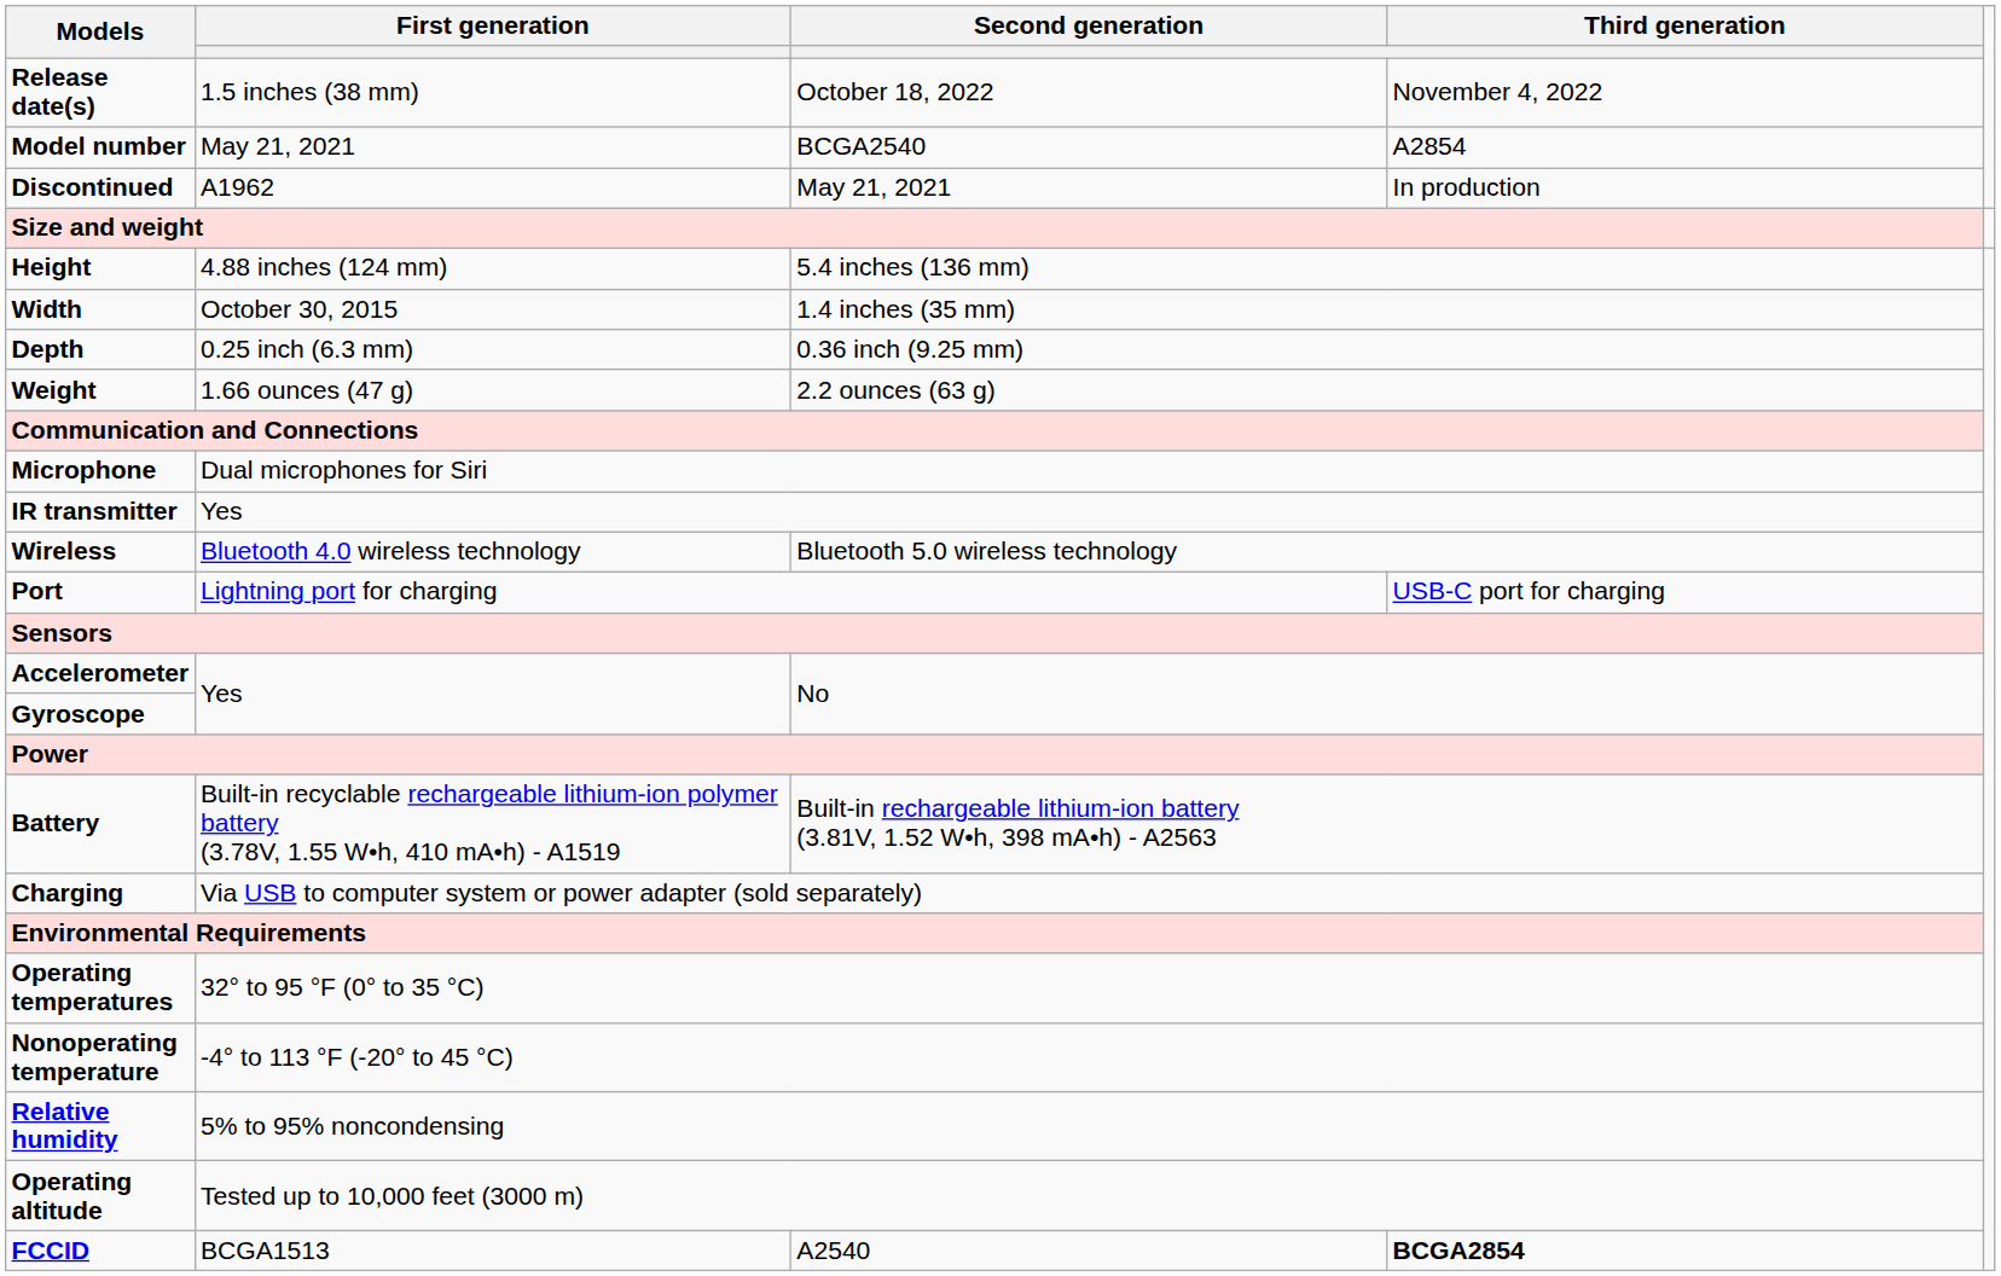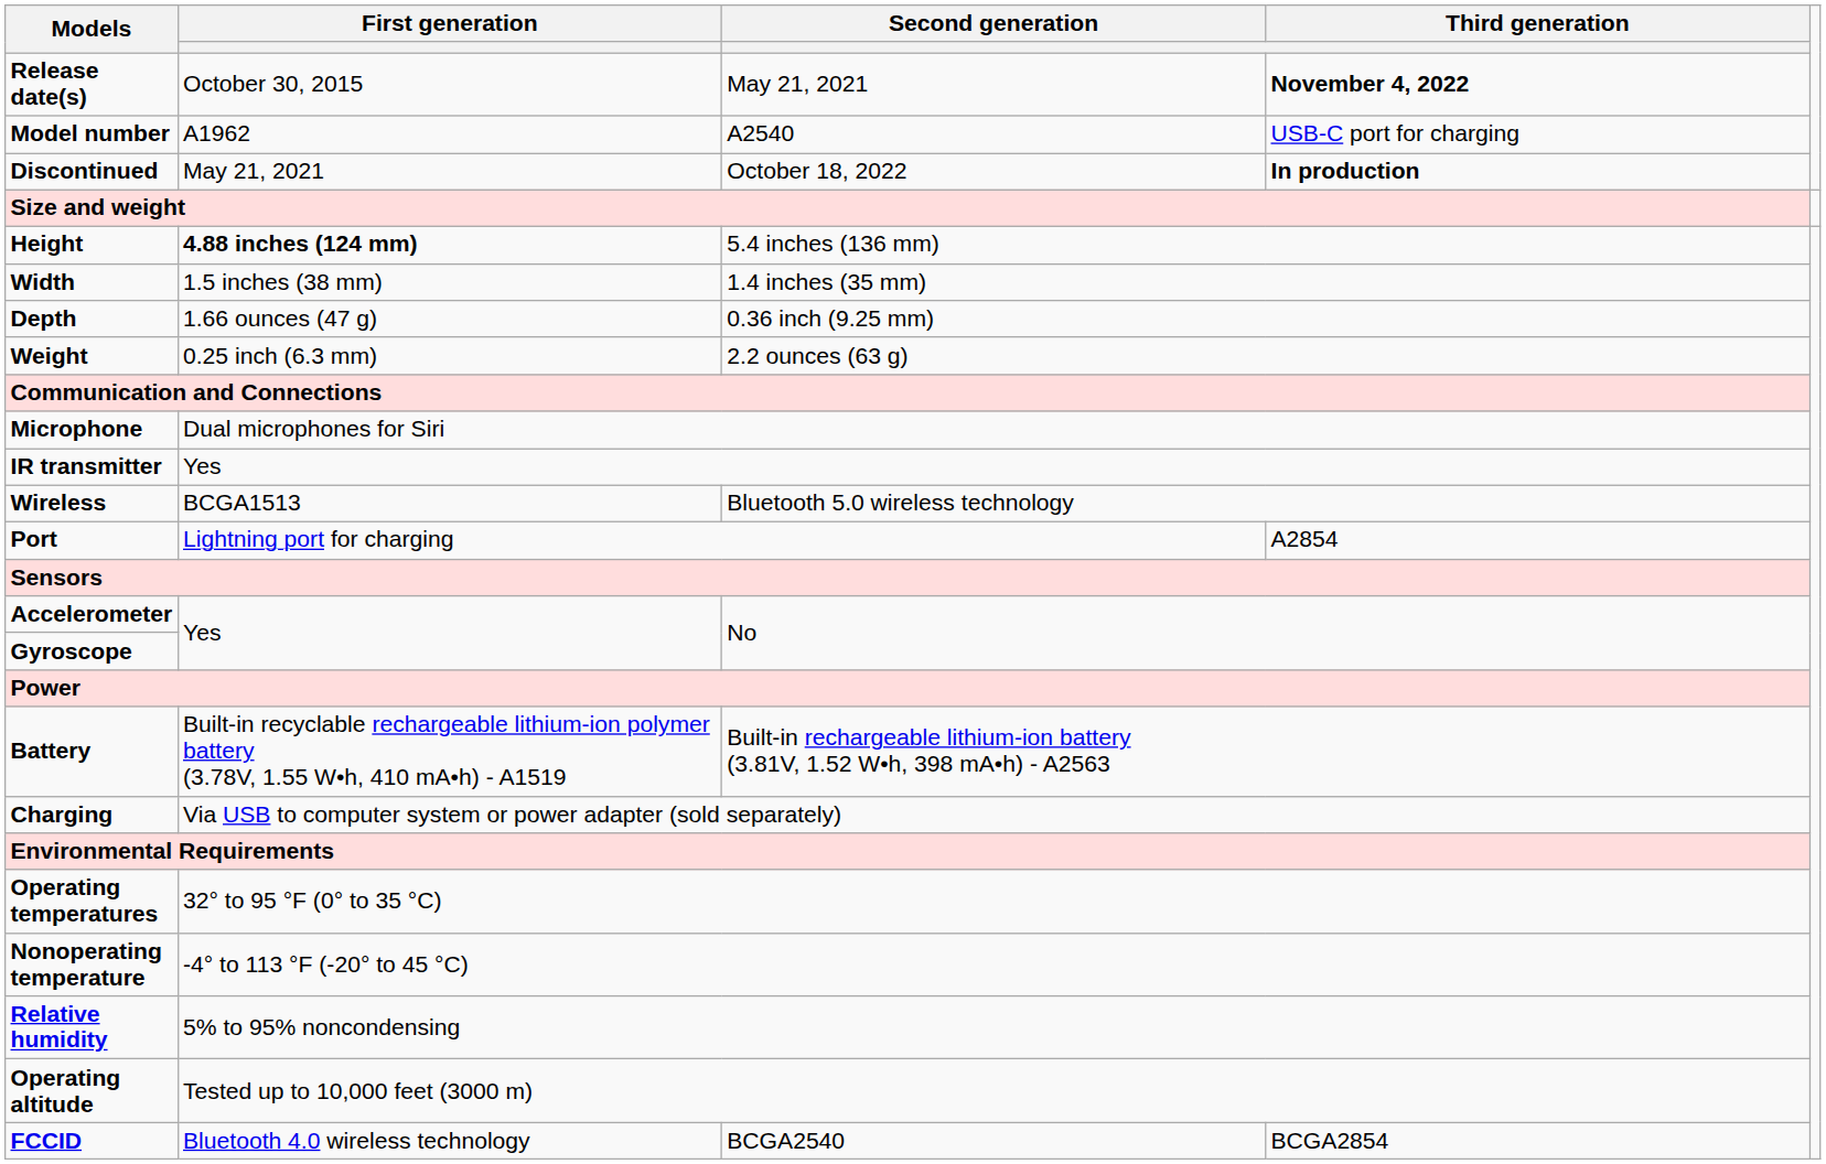Release date(s) | First generation: 1.5 inches (38 mm) -> October 30, 2015
Release date(s) | Second generation: October 18, 2022 -> May 21, 2021
Release date(s) | Third generation: normal -> bold
Model number | First generation: May 21, 2021 -> A1962
Model number | Second generation: BCGA2540 -> A2540
Model number | Third generation: A2854 -> USB-C port for charging
Discontinued | First generation: A1962 -> May 21, 2021
Discontinued | Second generation: May 21, 2021 -> October 18, 2022
Discontinued | Third generation: normal -> bold
Height | First generation: normal -> bold
Width | First generation: October 30, 2015 -> 1.5 inches (38 mm)
Depth | First generation: 0.25 inch (6.3 mm) -> 1.66 ounces (47 g)
Weight | First generation: 1.66 ounces (47 g) -> 0.25 inch (6.3 mm)
Wireless | First generation: Bluetooth 4.0 wireless technology -> BCGA1513
Port | Third generation: USB-C port for charging -> A2854
FCCID | First generation: BCGA1513 -> Bluetooth 4.0 wireless technology
FCCID | Second generation: A2540 -> BCGA2540
FCCID | Third generation: bold -> normal
